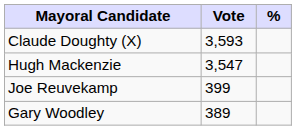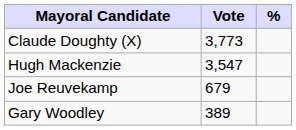Claude Doughty (X) | Vote: 3,593 -> 3,773
Joe Reuvekamp | Vote: 399 -> 679
